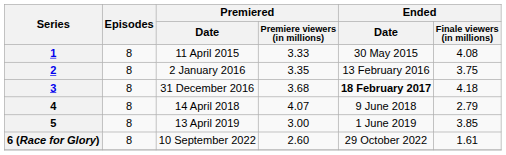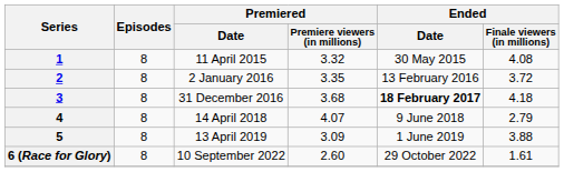1 | Premiered / Premiere viewers (in millions): 3.33 -> 3.32
2 | Ended / Finale viewers (in millions): 3.75 -> 3.72
5 | Premiered / Premiere viewers (in millions): 3.00 -> 3.09
5 | Ended / Finale viewers (in millions): 3.85 -> 3.88
